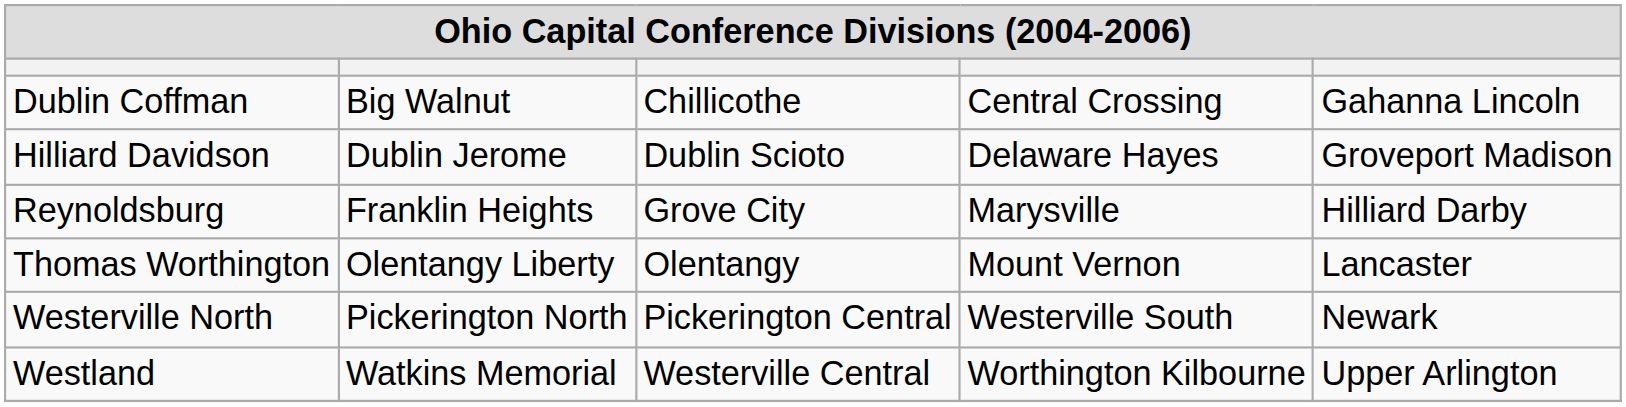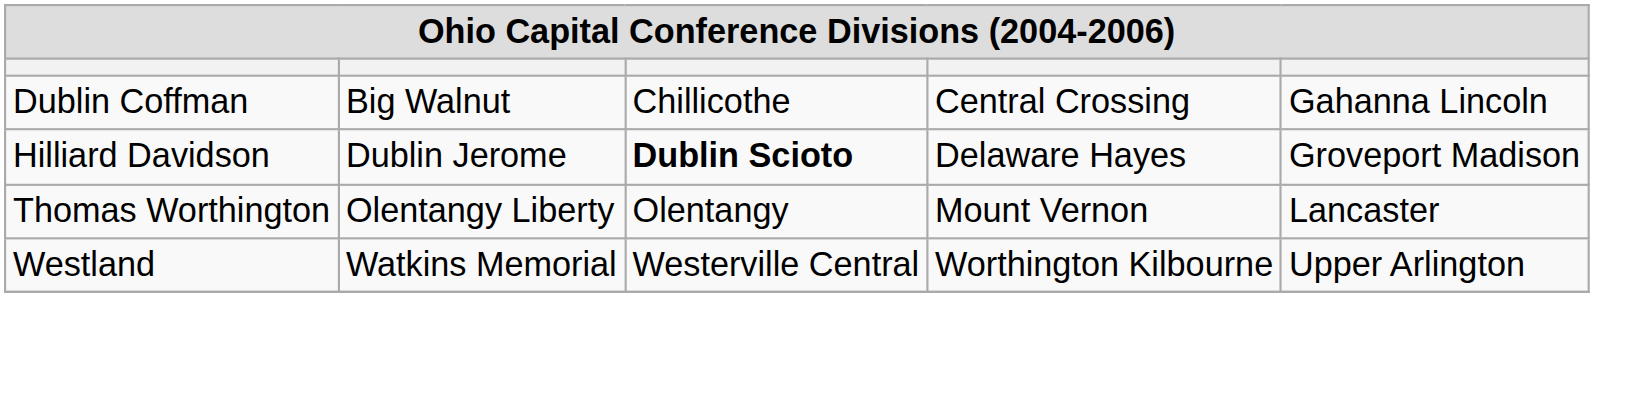Hilliard Davidson | column 3: normal -> bold
- row: Reynoldsburg | Franklin Heights | Grove City | Marysville | Hilliard Darby
- row: Westerville North | Pickerington North | Pickerington Central | Westerville South | Newark
